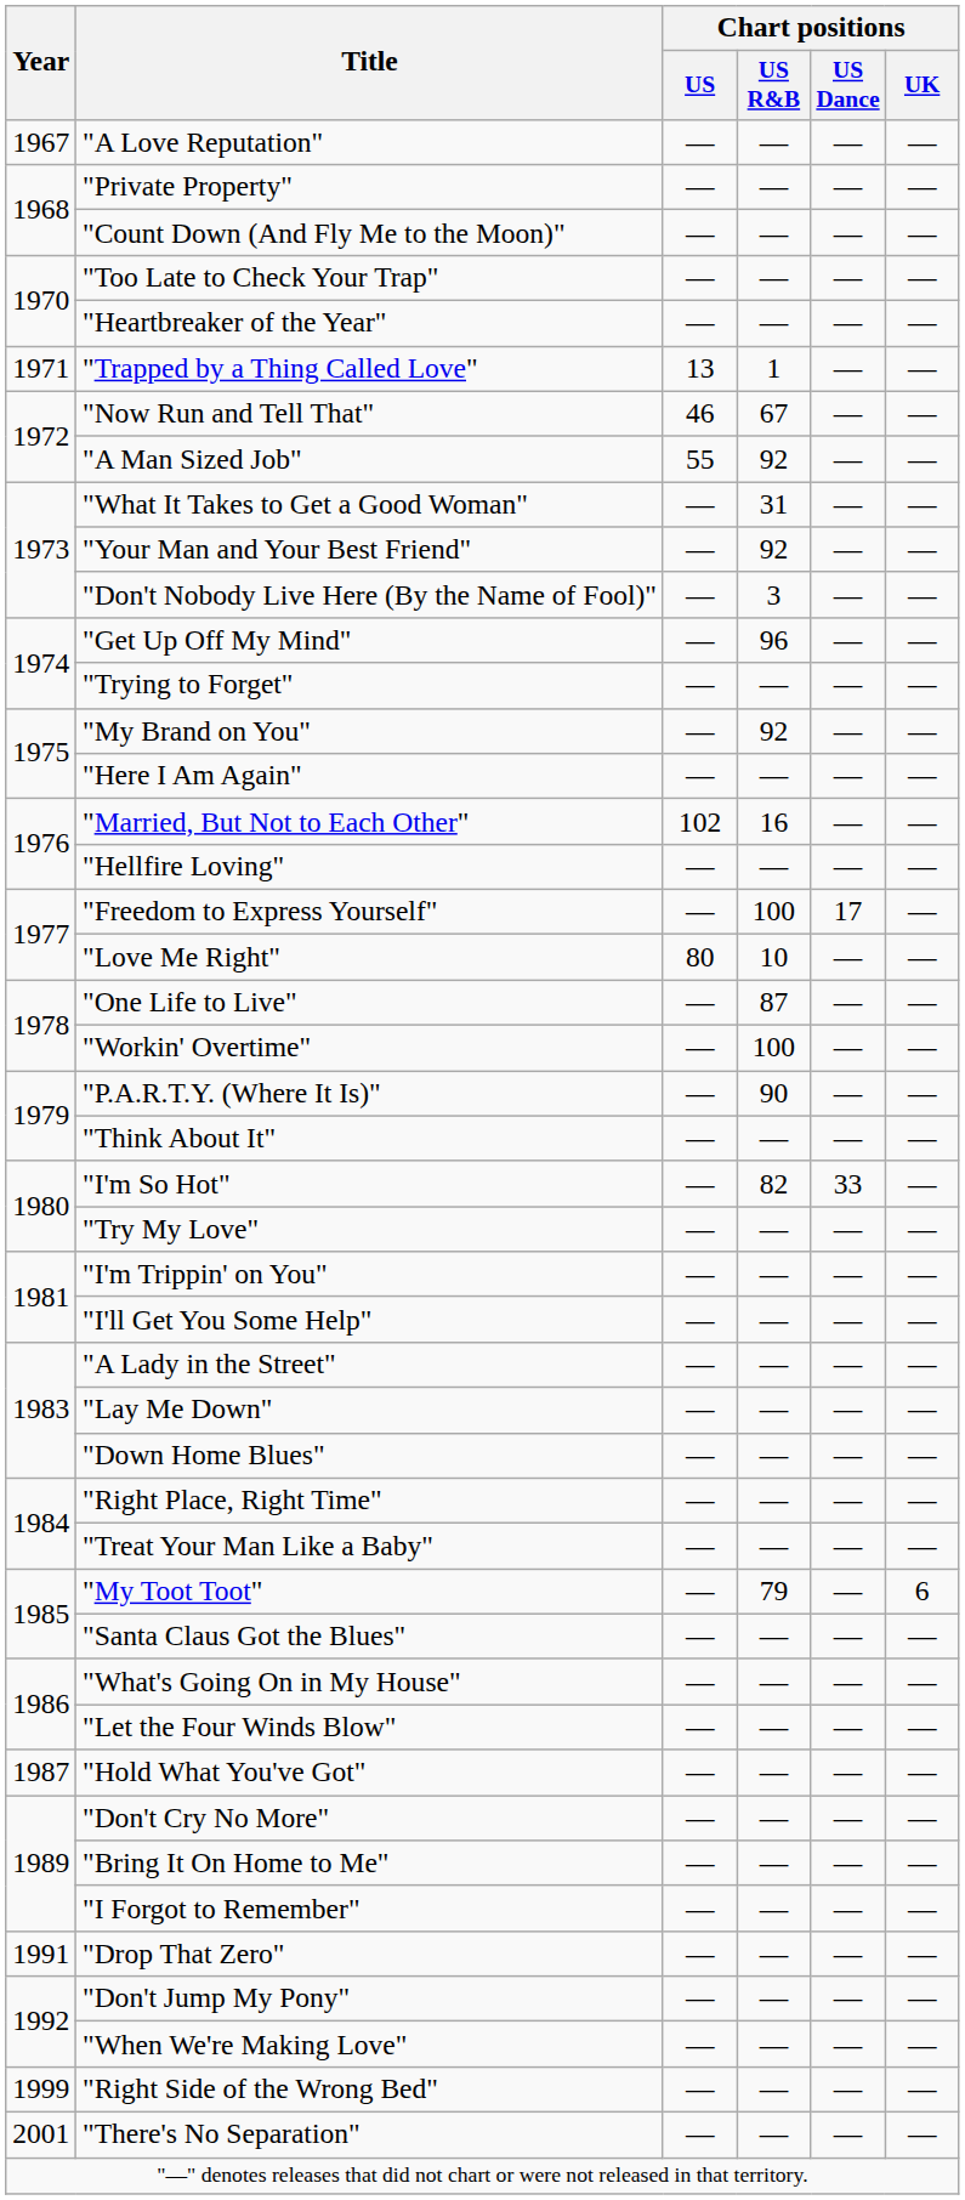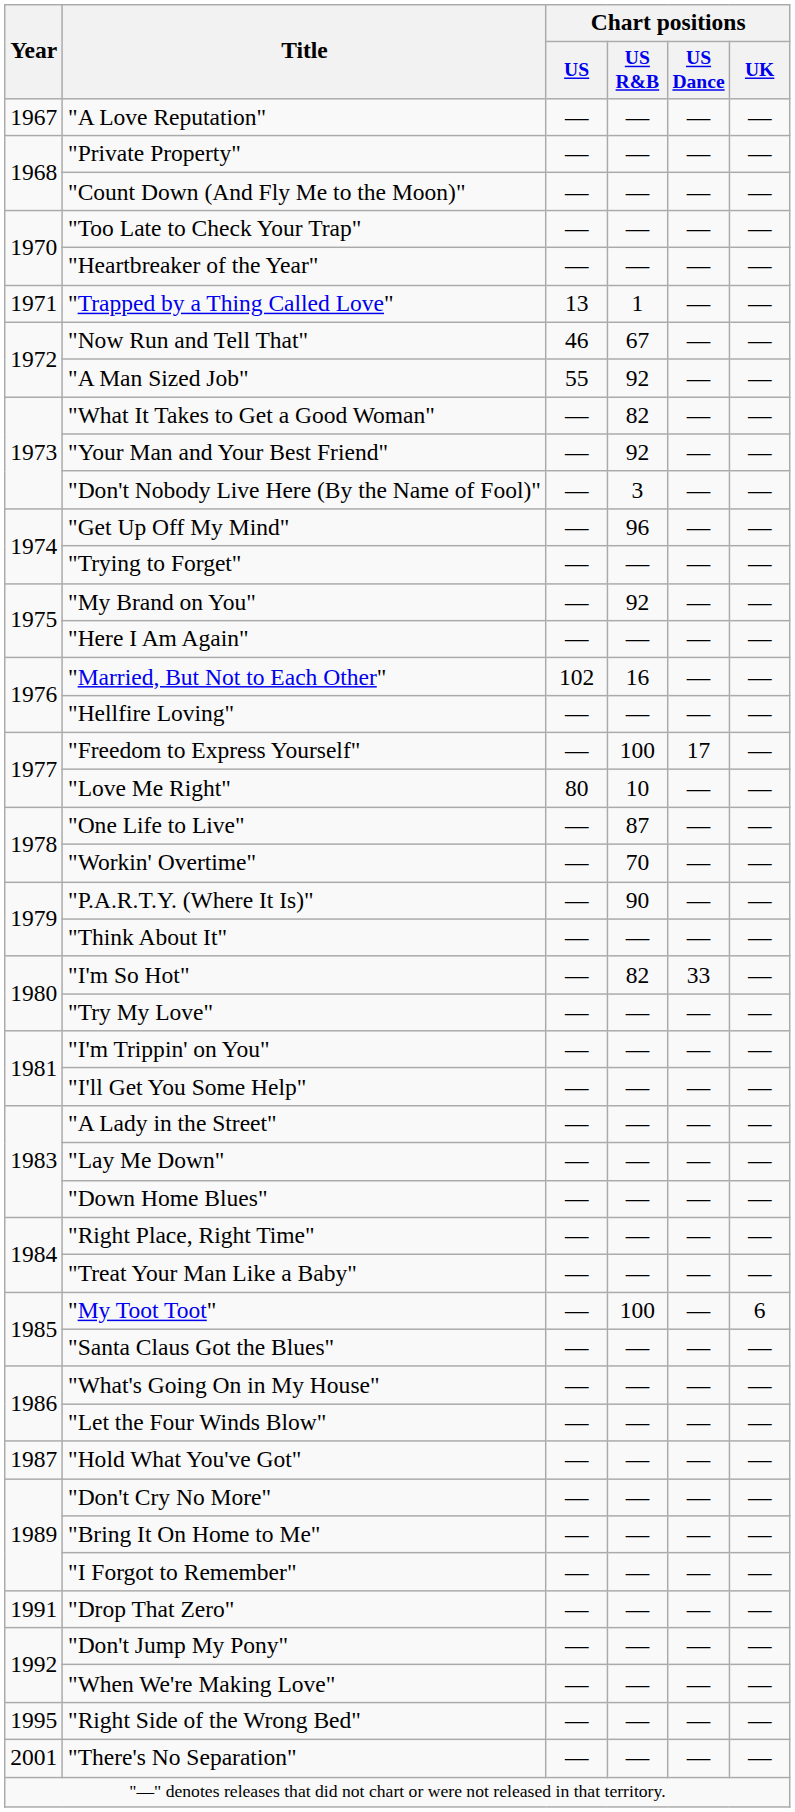"What It Takes to Get a Good Woman" | Chart positions / US R&B: 31 -> 82
"Workin' Overtime" | Chart positions / US R&B: 100 -> 70
"My Toot Toot" | Chart positions / US R&B: 79 -> 100
"Right Side of the Wrong Bed" | Year: 1999 -> 1995
